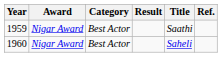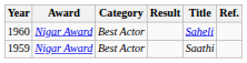rows swapped: 1959 <-> 1960
